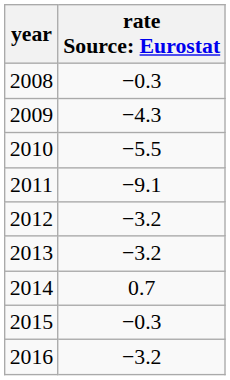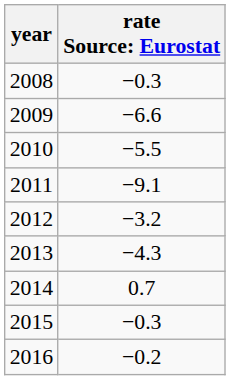2009 | column 2: −4.3 -> −6.6
2013 | column 2: −3.2 -> −4.3
2016 | column 2: −3.2 -> −0.2
